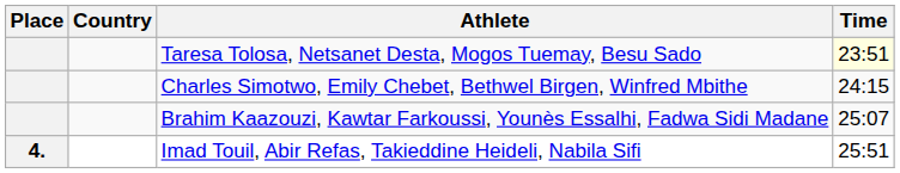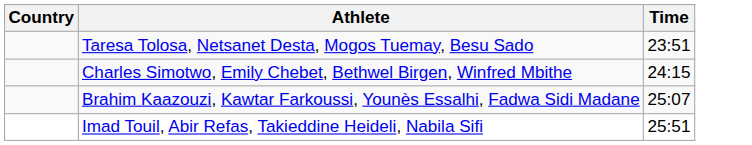- column: Place | 4.
Taresa Tolosa, Netsanet Desta, Mogos Tuemay, Besu Sado | Time: lightyellow background -> no background
